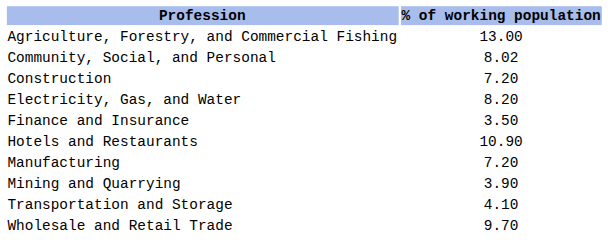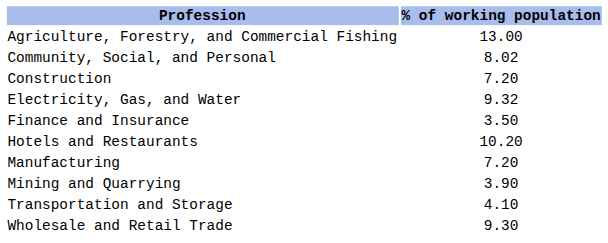Electricity, Gas, and Water | % of working population: 8.20 -> 9.32
Hotels and Restaurants | % of working population: 10.90 -> 10.20
Wholesale and Retail Trade | % of working population: 9.70 -> 9.30
